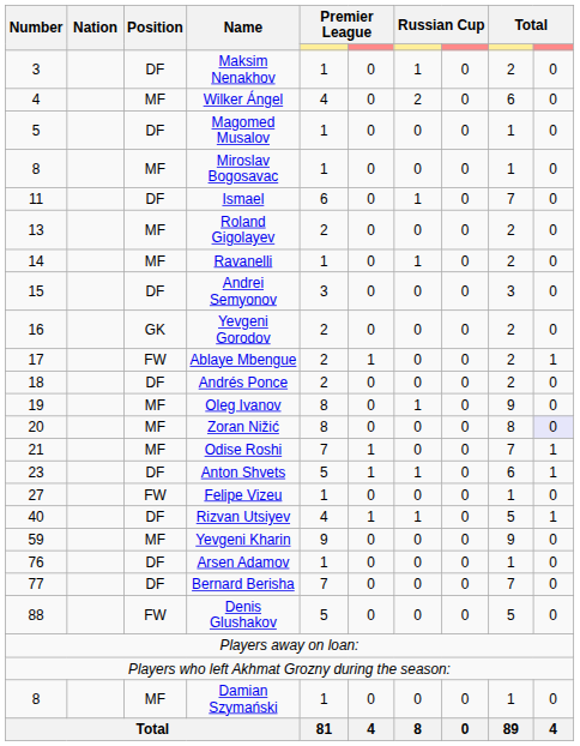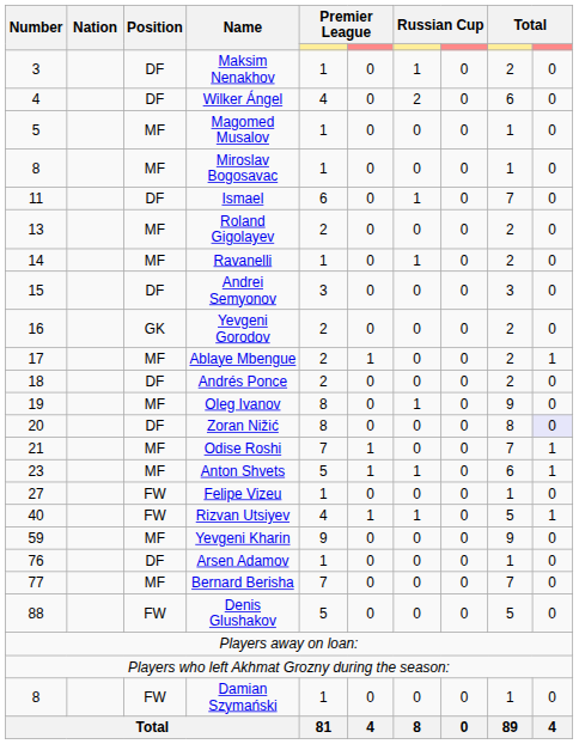Wilker Ángel | Position: MF -> DF
Magomed Musalov | Position: DF -> MF
Ablaye Mbengue | Position: FW -> MF
Zoran Nižić | Position: MF -> DF
Anton Shvets | Position: DF -> MF
Rizvan Utsiyev | Position: DF -> FW
Bernard Berisha | Position: DF -> MF
Damian Szymański | Position: MF -> FW
